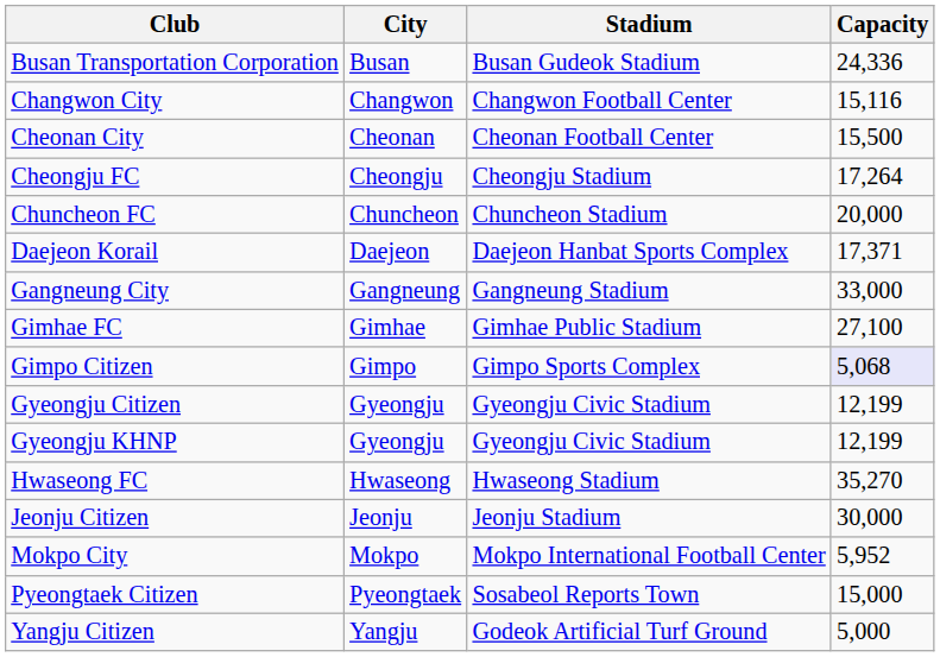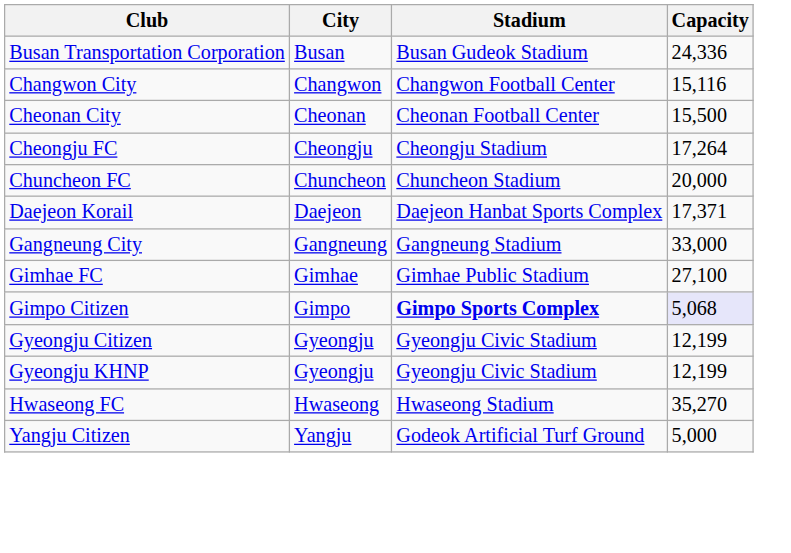Gimpo Citizen | Stadium: normal -> bold
- row: Jeonju Citizen | Jeonju | Jeonju Stadium | 30,000
- row: Mokpo City | Mokpo | Mokpo International Football Center | 5,952
- row: Pyeongtaek Citizen | Pyeongtaek | Sosabeol Reports Town | 15,000
